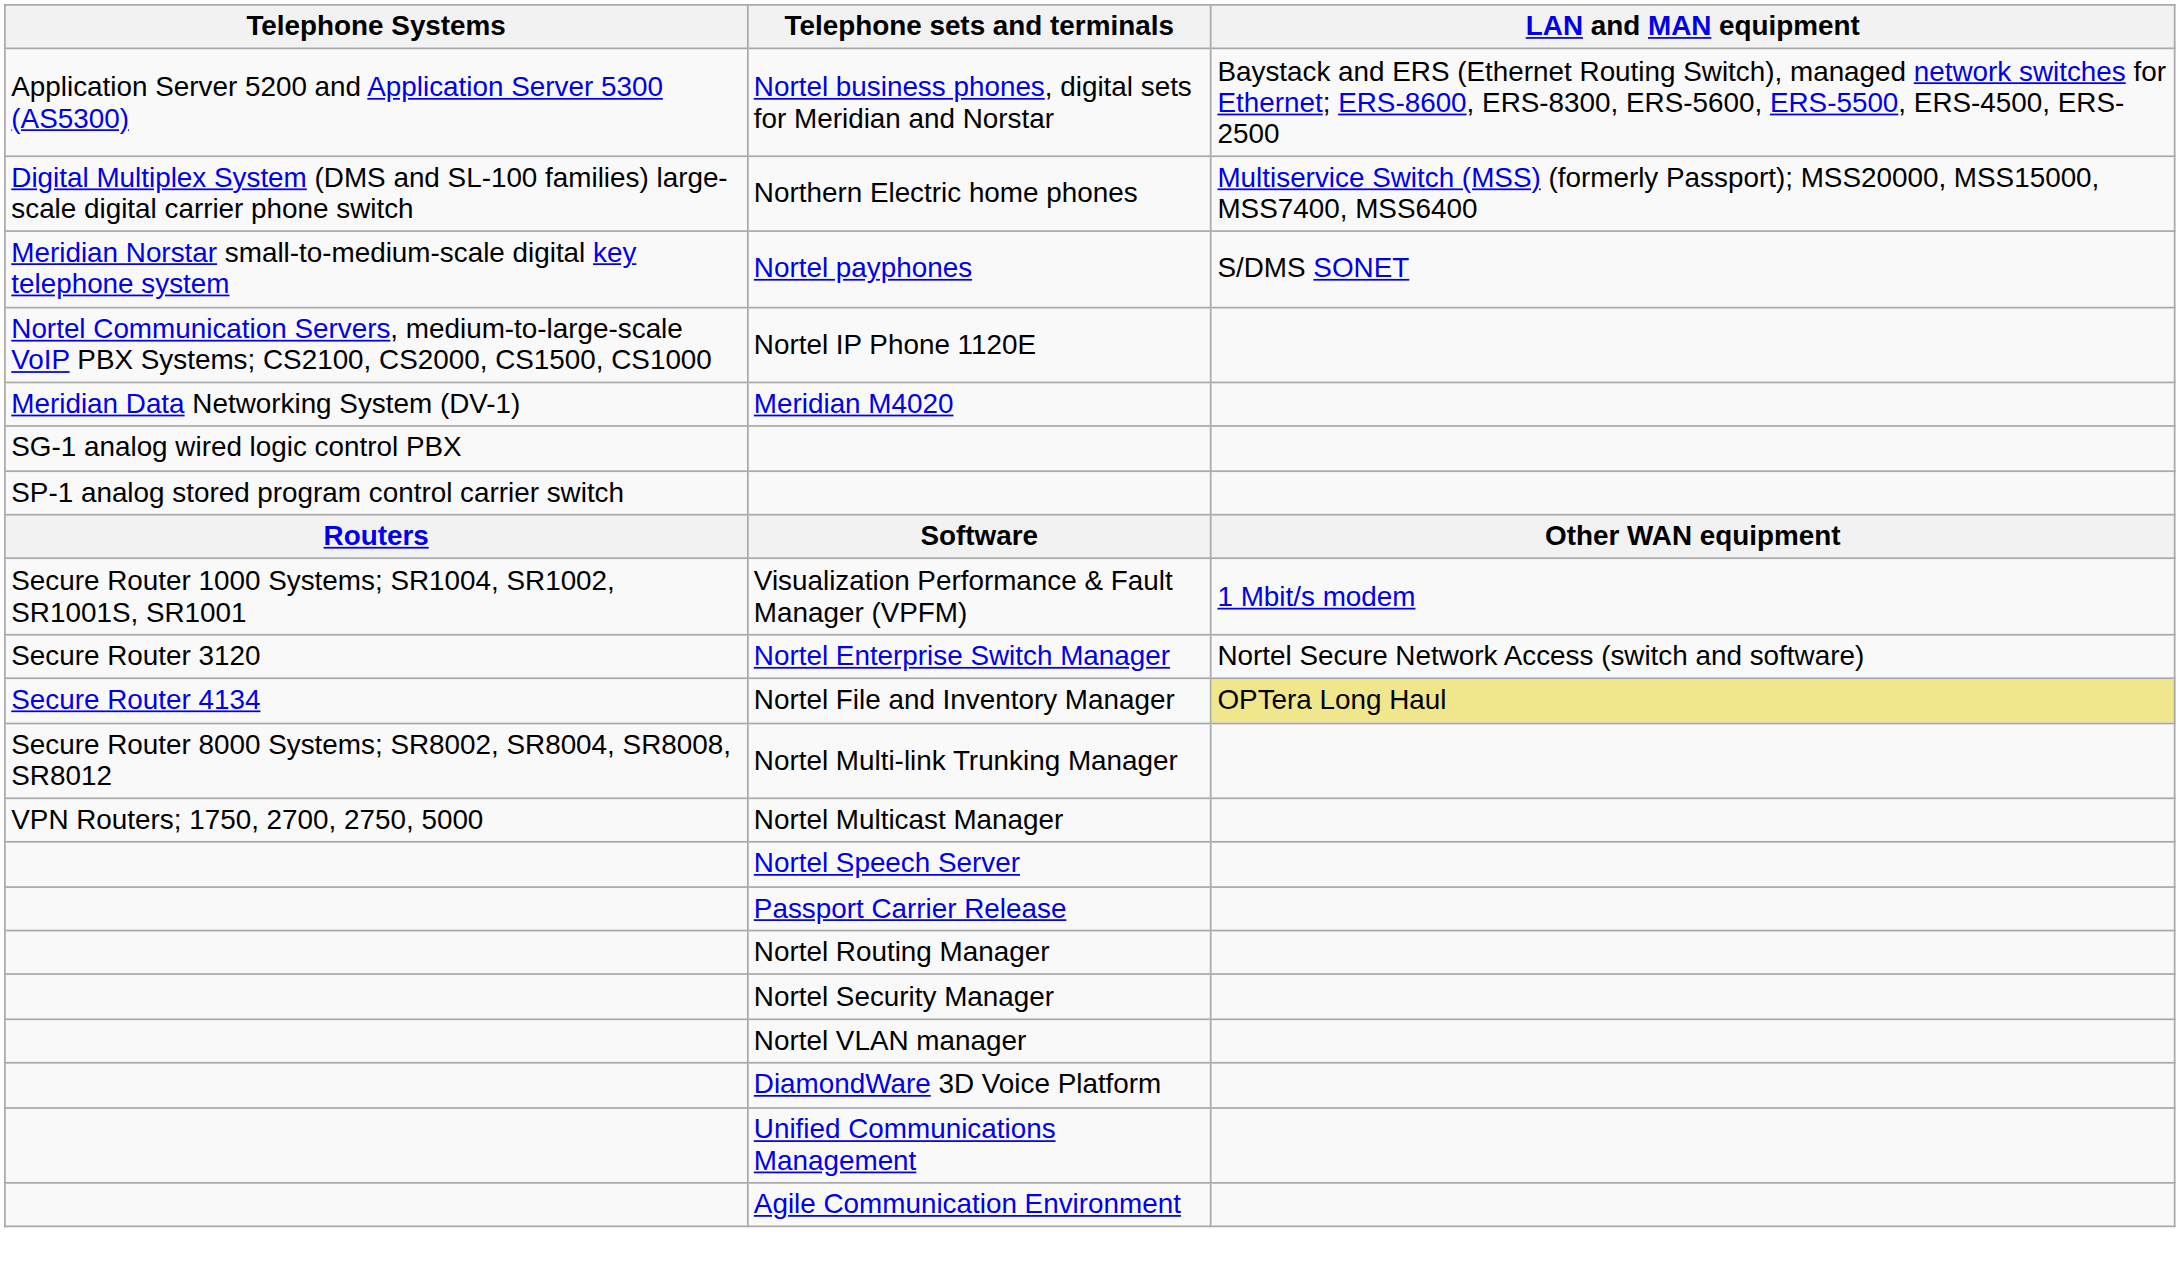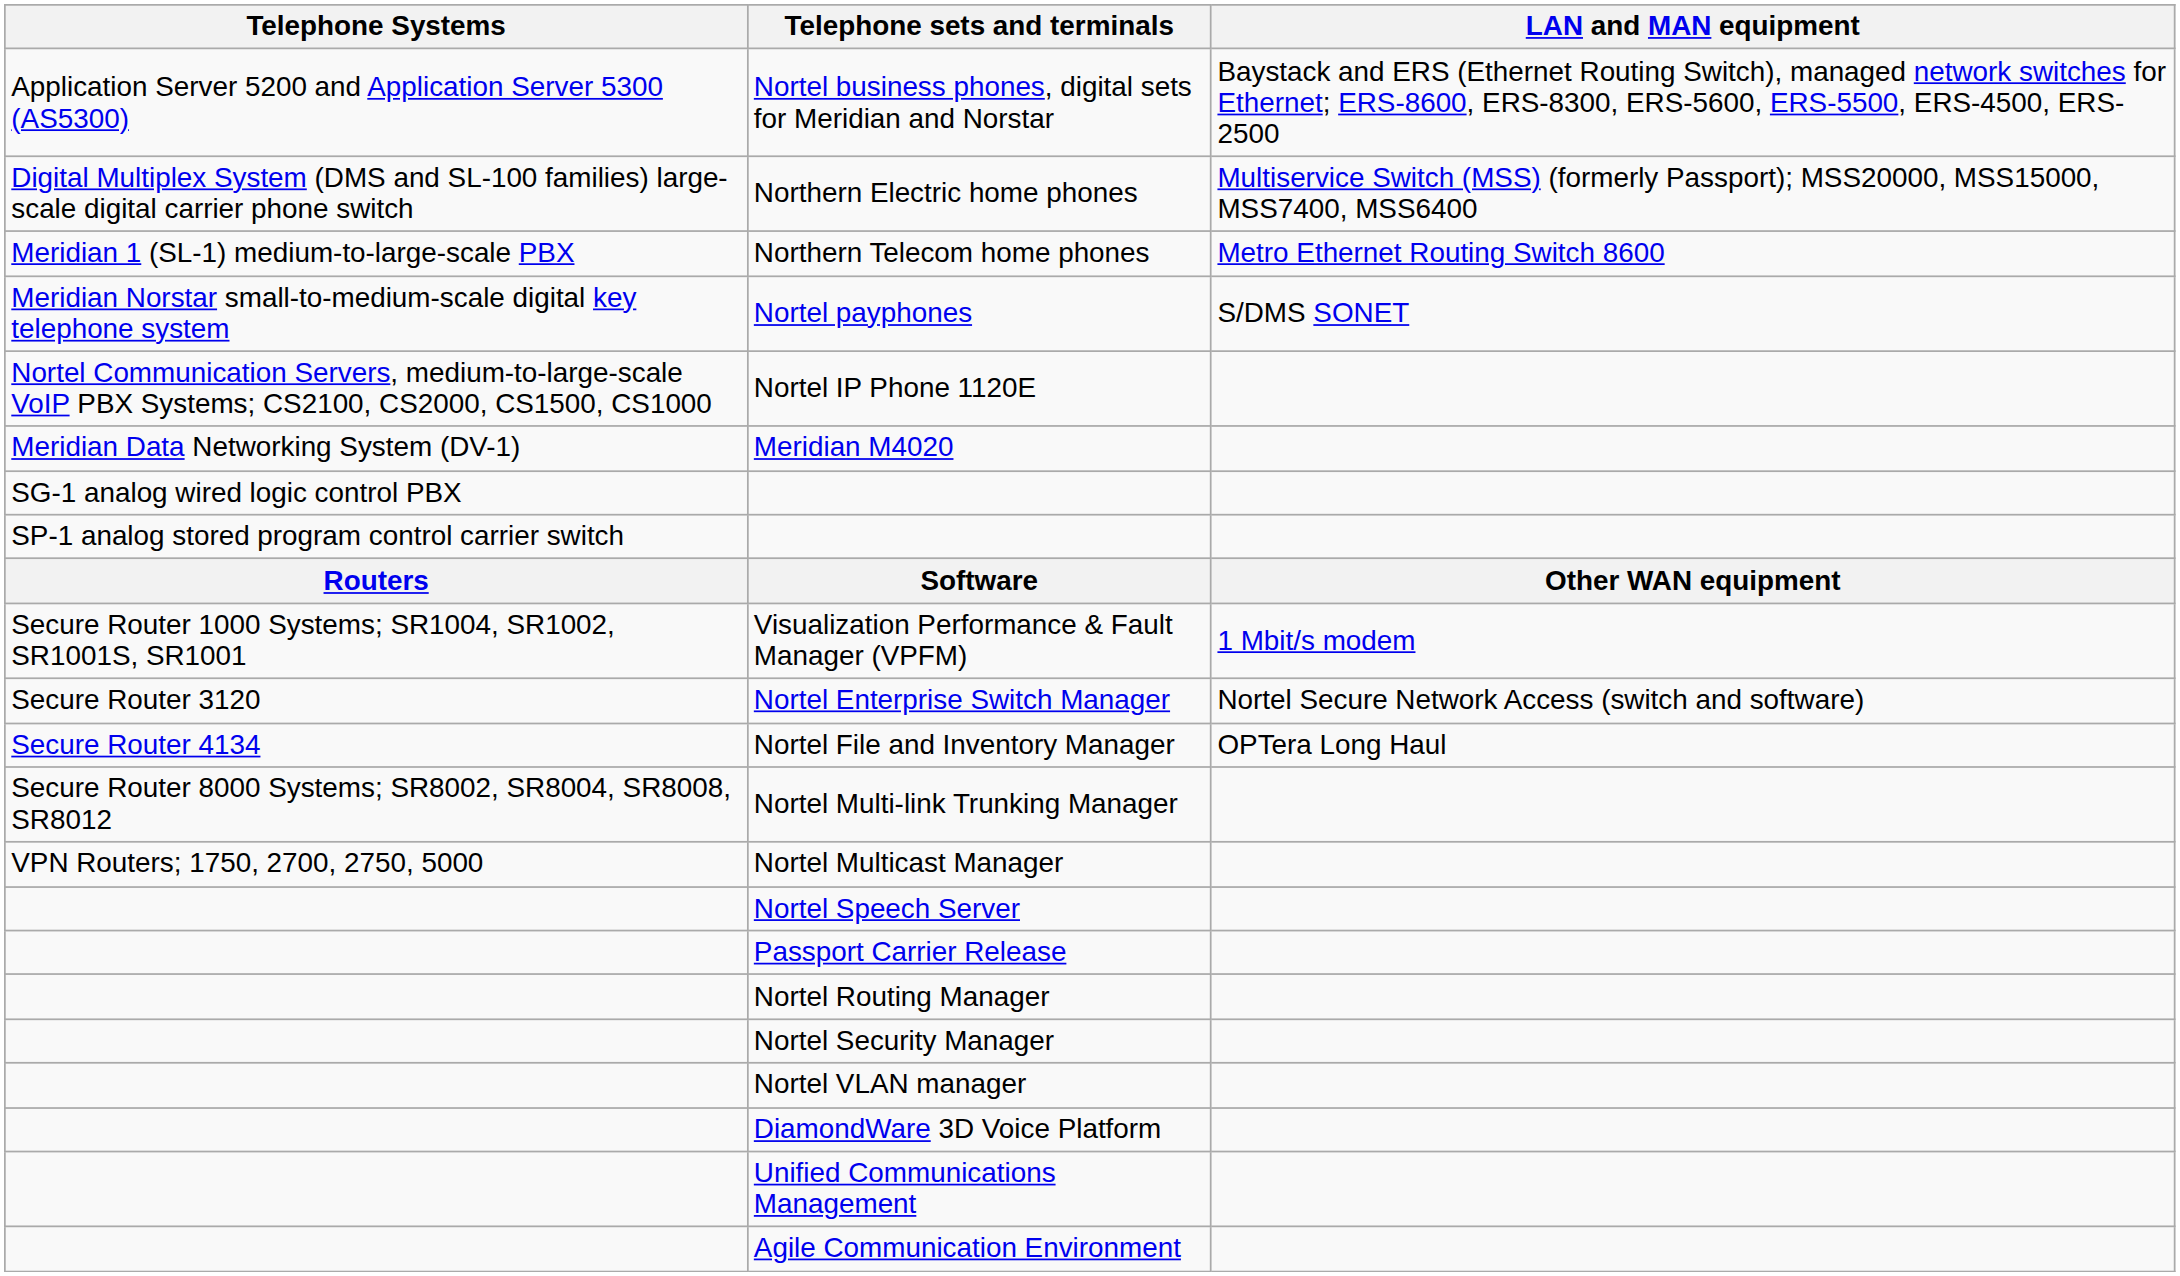+ row: Meridian 1 (SL-1) medium-to-large-scale PBX | Northern Telecom home phones | Metro Ethernet Routing Switch 8600
Nortel File and Inventory Manager | LAN and MAN equipment: khaki background -> no background
